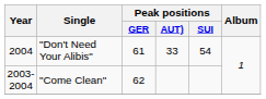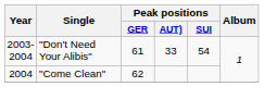"Don't Need Your Alibis" | Year: 2004 -> 2003-2004
"Come Clean" | Year: 2003-2004 -> 2004
